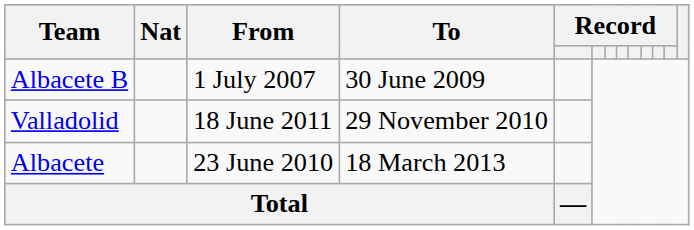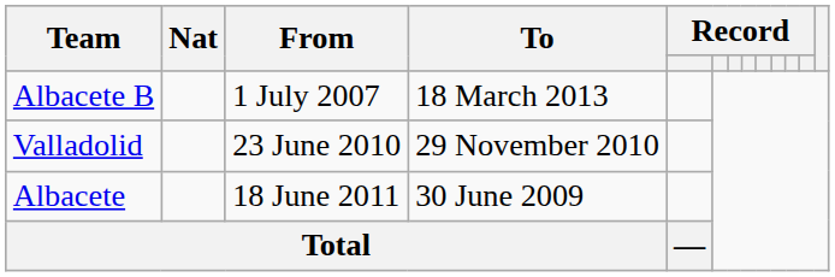Albacete B | To: 30 June 2009 -> 18 March 2013
Valladolid | From: 18 June 2011 -> 23 June 2010
Albacete | From: 23 June 2010 -> 18 June 2011
Albacete | To: 18 March 2013 -> 30 June 2009
